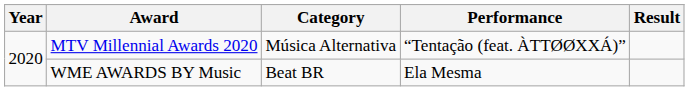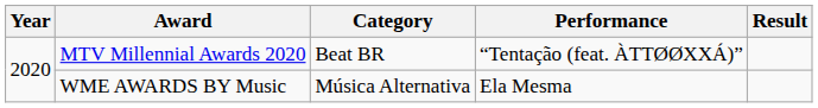MTV Millennial Awards 2020 | Category: Música Alternativa -> Beat BR
WME AWARDS BY Music | Category: Beat BR -> Música Alternativa
